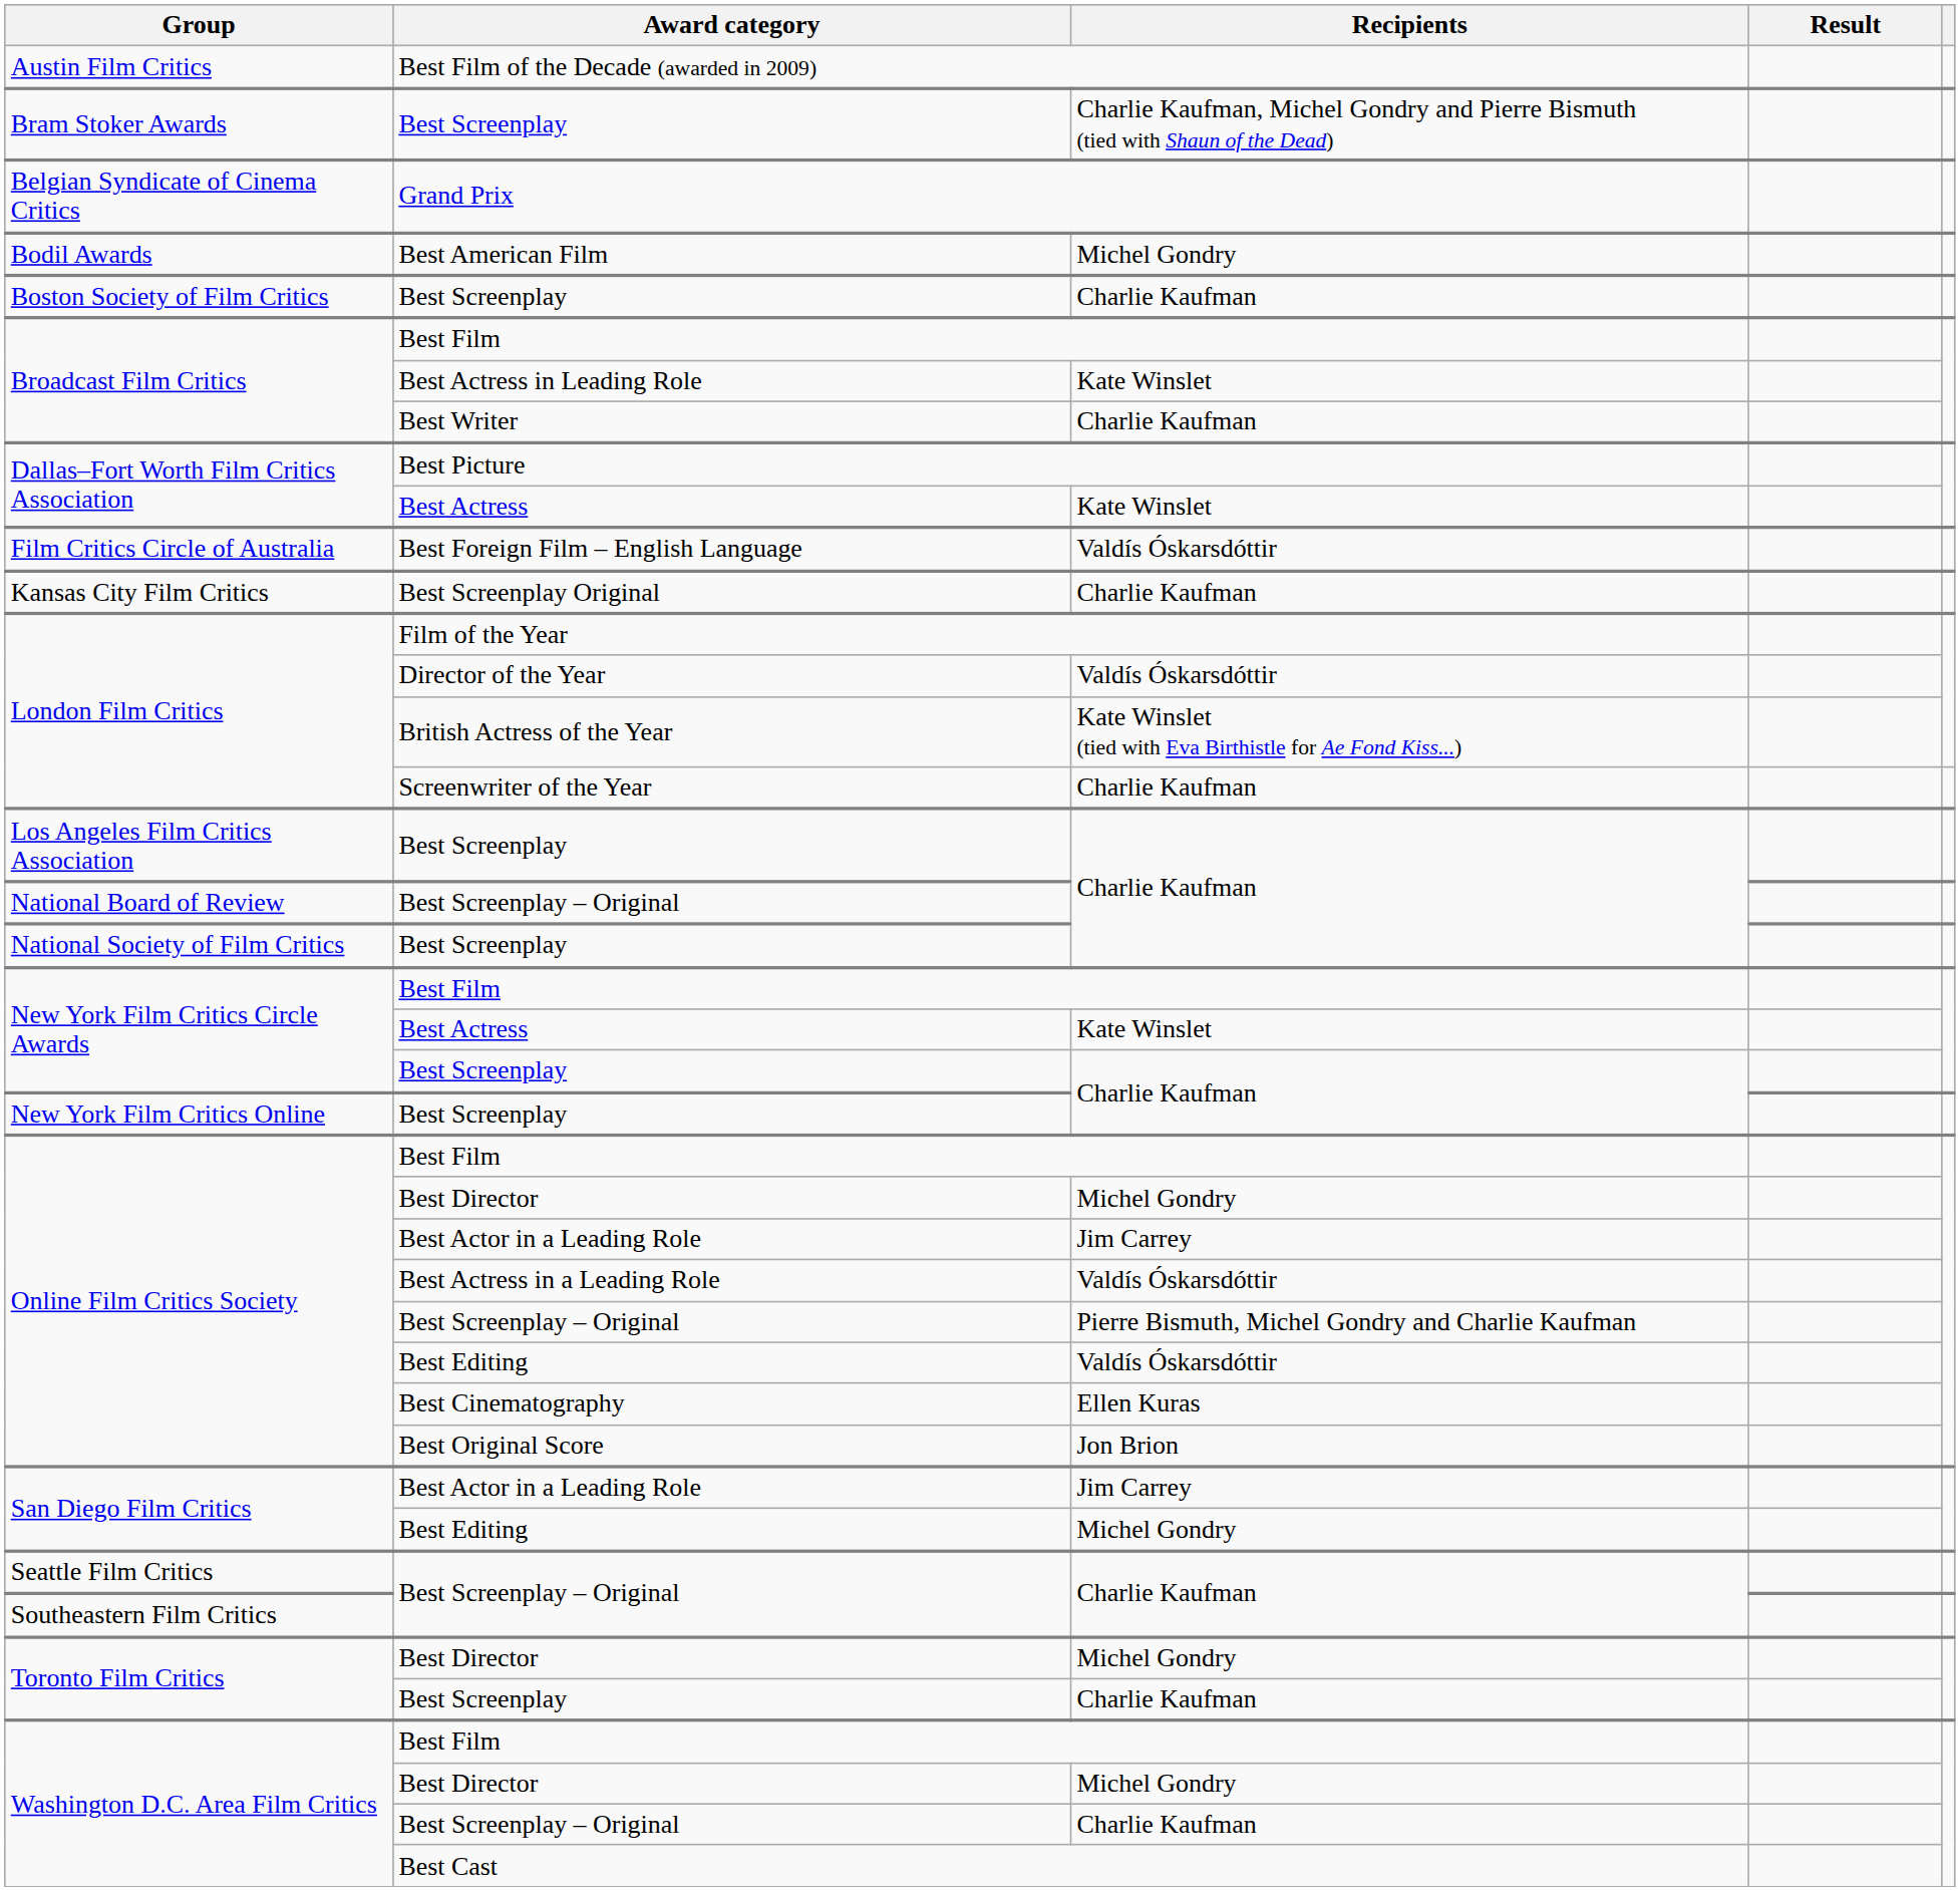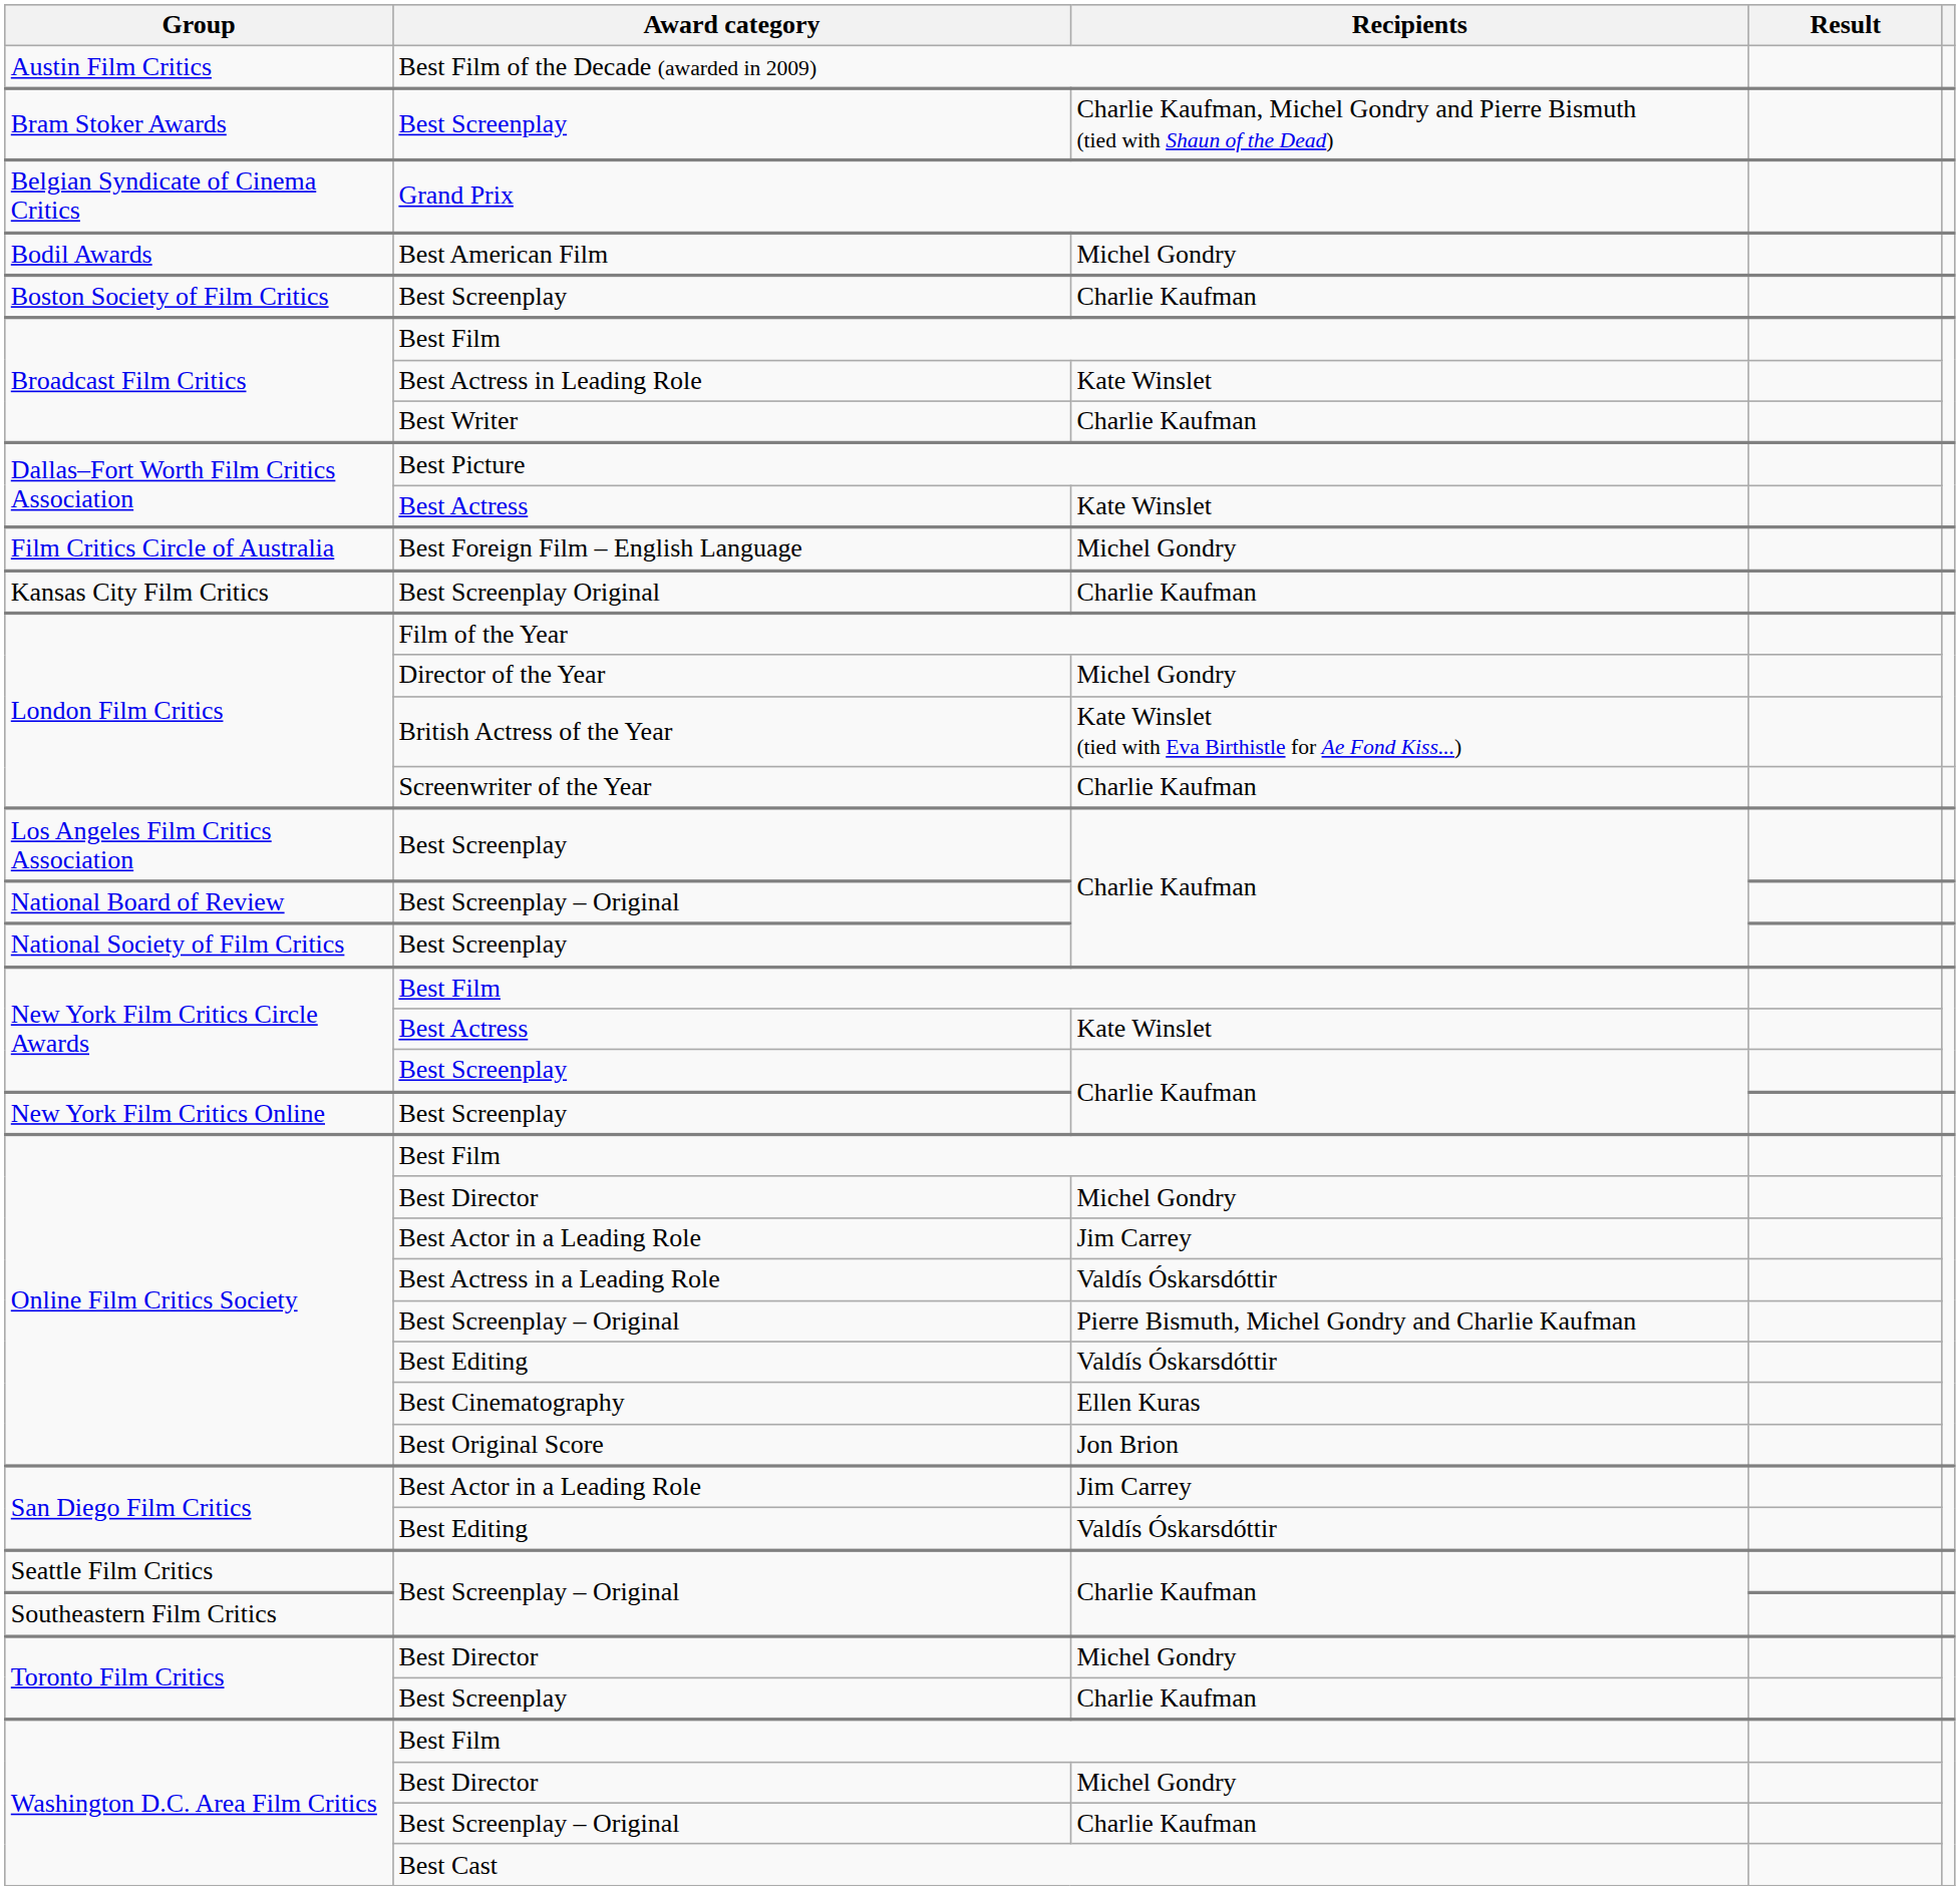Best Foreign Film – English Language | Recipients: Valdís Óskarsdóttir -> Michel Gondry
Director of the Year | Recipients: Valdís Óskarsdóttir -> Michel Gondry
San Diego Film Critics / Best Editing | Recipients: Michel Gondry -> Valdís Óskarsdóttir
